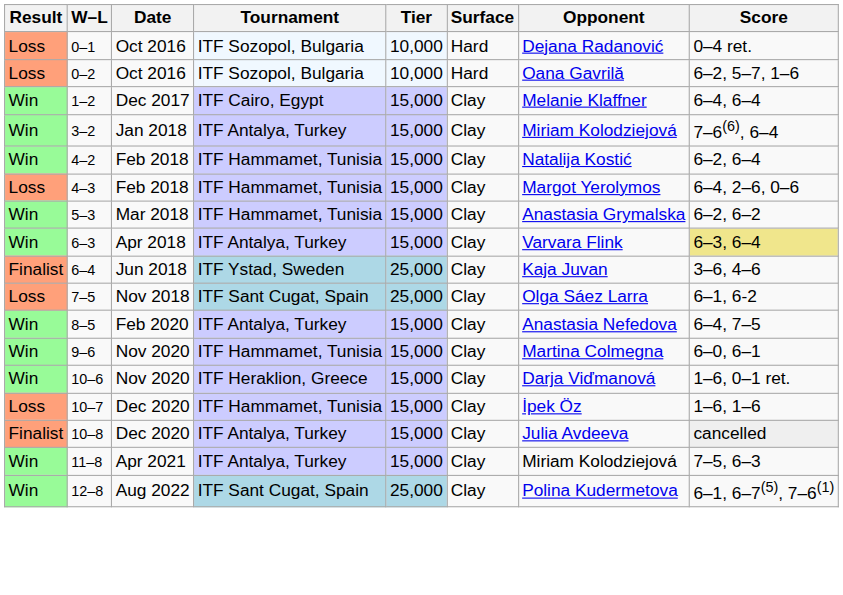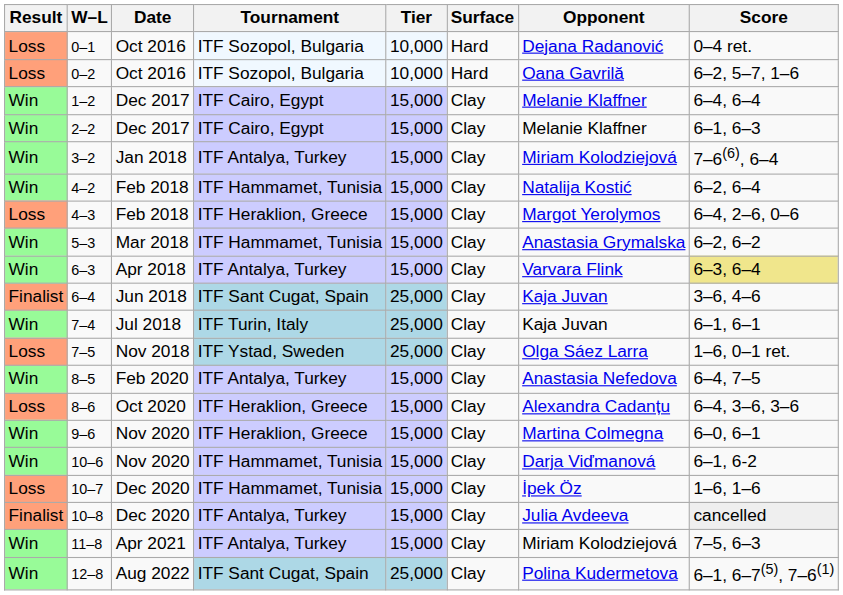+ row: Win | 2–2 | Dec 2017 | ITF Cairo, Egypt | 15,000 | Clay | Melanie Klaffner | 6–1, 6–3
4–3 | Tournament: ITF Hammamet, Tunisia -> ITF Heraklion, Greece
6–4 | Tournament: ITF Ystad, Sweden -> ITF Sant Cugat, Spain
+ row: Win | 7–4 | Jul 2018 | ITF Turin, Italy | 25,000 | Clay | Kaja Juvan | 6–1, 6–1
7–5 | Tournament: ITF Sant Cugat, Spain -> ITF Ystad, Sweden
7–5 | Score: 6–1, 6-2 -> 1–6, 0–1 ret.
+ row: Loss | 8–6 | Oct 2020 | ITF Heraklion, Greece | 15,000 | Clay | Alexandra Cadanțu | 6–4, 3–6, 3–6
9–6 | Tournament: ITF Hammamet, Tunisia -> ITF Heraklion, Greece
10–6 | Tournament: ITF Heraklion, Greece -> ITF Hammamet, Tunisia
10–6 | Score: 1–6, 0–1 ret. -> 6–1, 6-2
